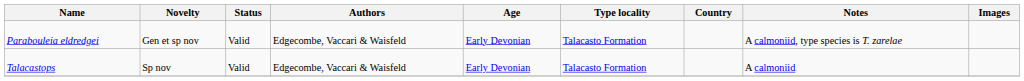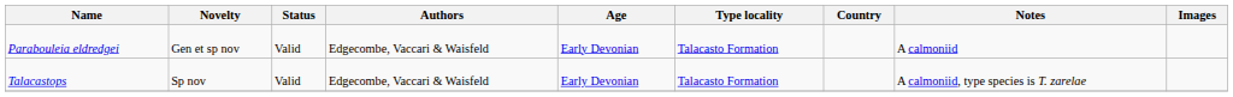Parabouleia eldredgei | Notes: A calmoniid, type species is T. zarelae -> A calmoniid
Talacastops | Notes: A calmoniid -> A calmoniid, type species is T. zarelae
